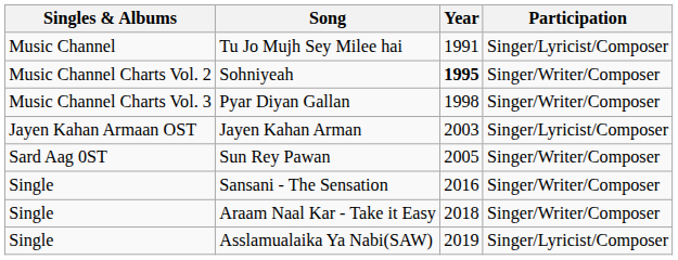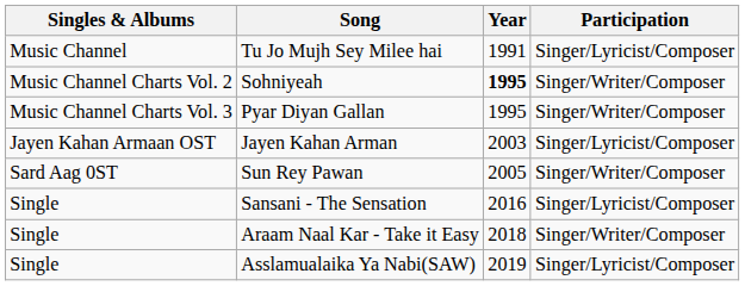Pyar Diyan Gallan | Year: 1998 -> 1995
Sansani - The Sensation | Participation: Singer/Writer/Composer -> Singer/Lyricist/Composer
